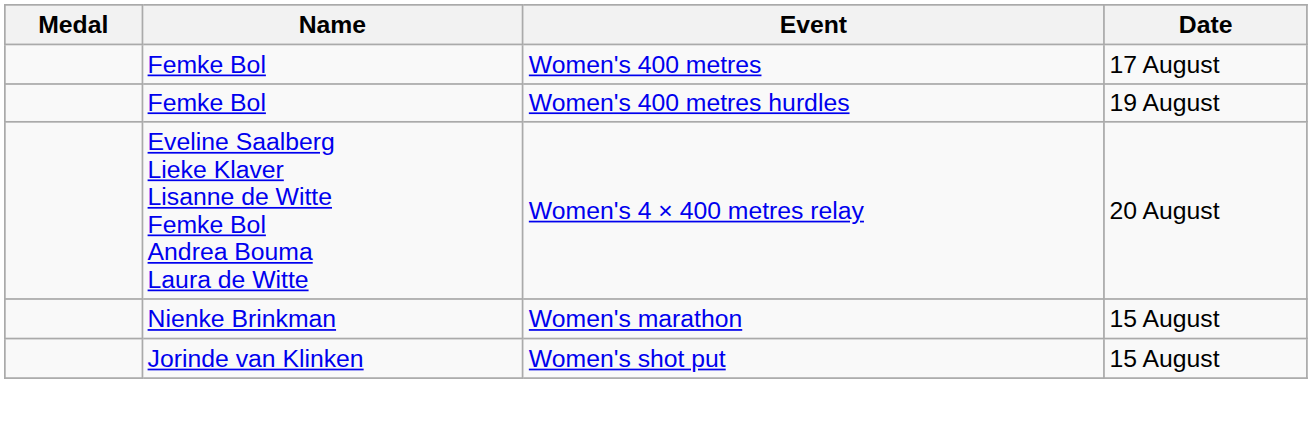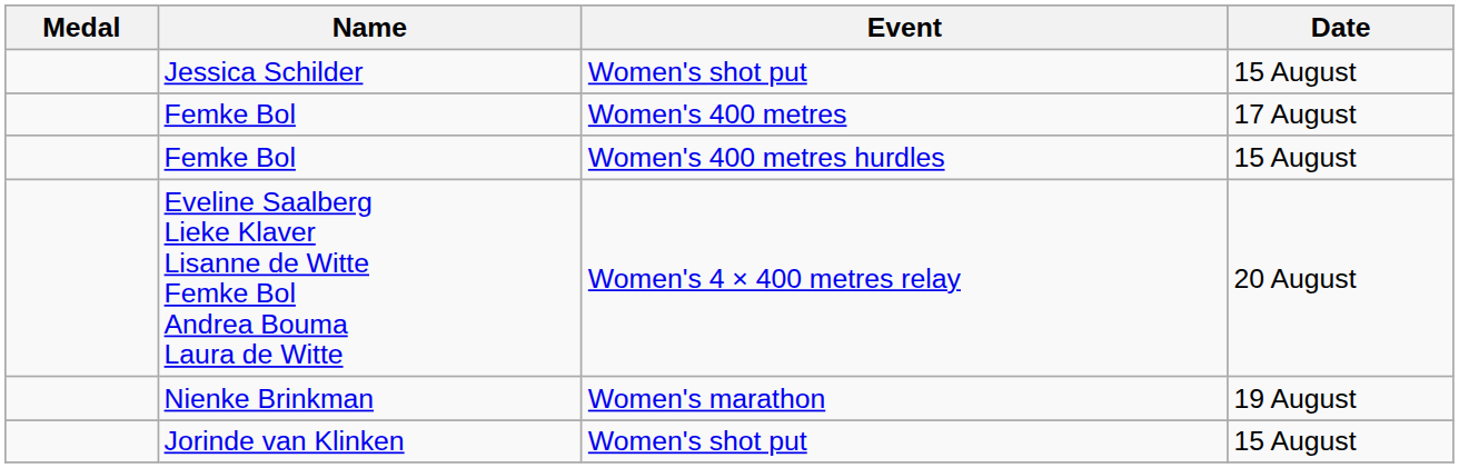+ row: Jessica Schilder | Women's shot put | 15 August
Femke Bol / Women's 400 metres hurdles | Date: 19 August -> 15 August
Nienke Brinkman | Date: 15 August -> 19 August
